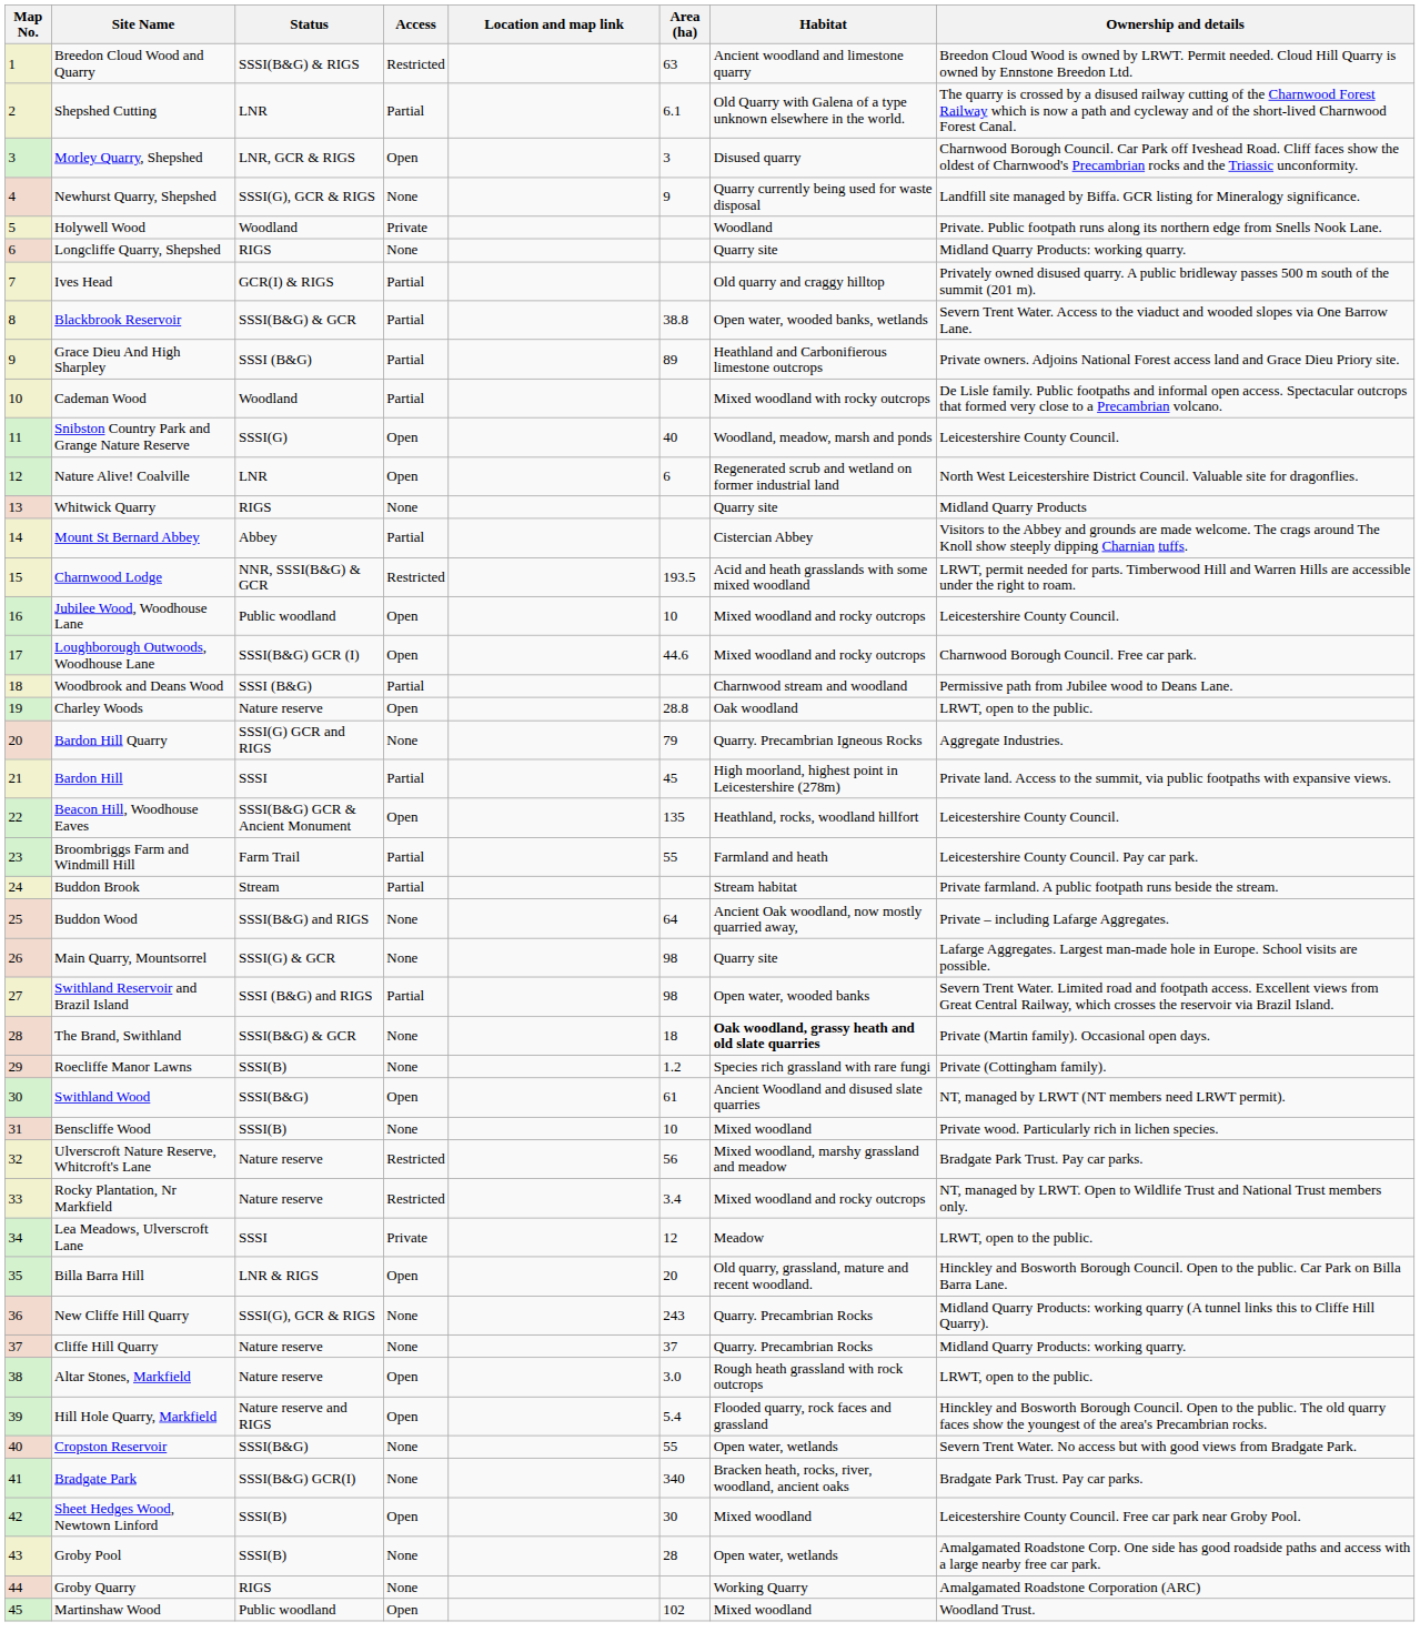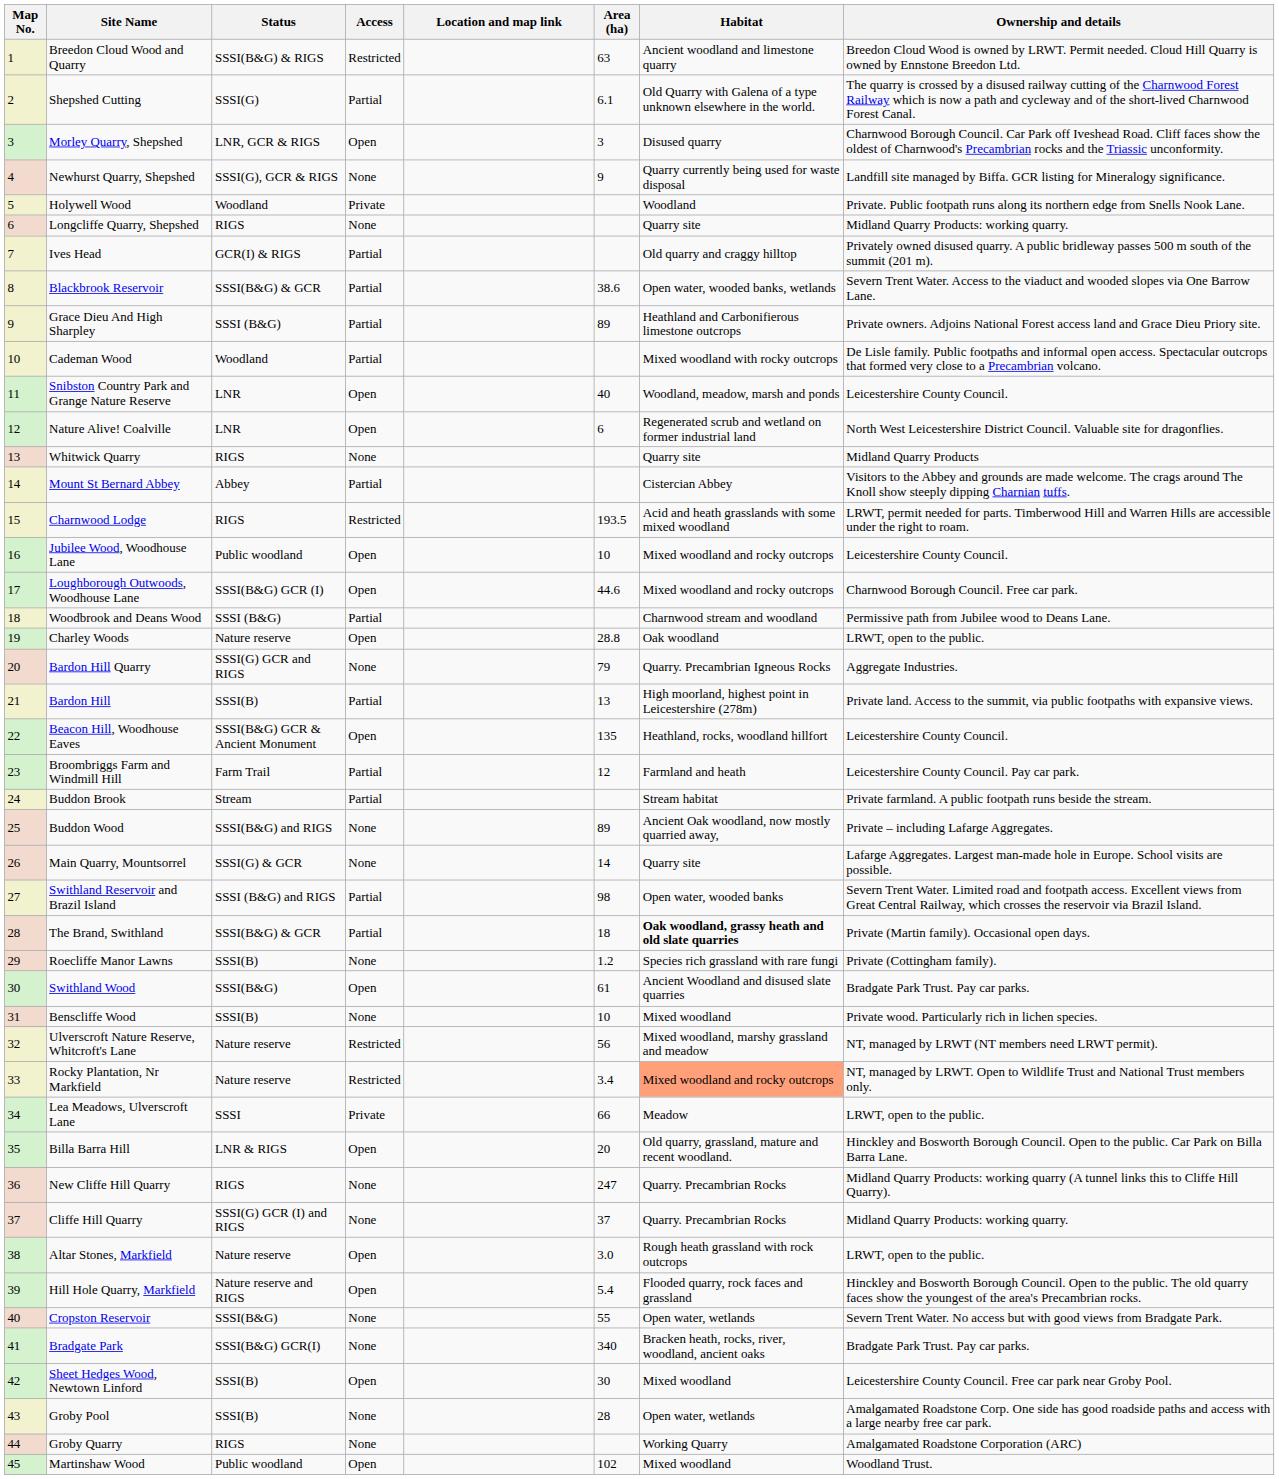Shepshed Cutting | Status: LNR -> SSSI(G)
Blackbrook Reservoir | Area (ha): 38.8 -> 38.6
Snibston Country Park and Grange Nature Reserve | Status: SSSI(G) -> LNR
Charnwood Lodge | Status: NNR, SSSI(B&G) & GCR -> RIGS
Bardon Hill | Status: SSSI -> SSSI(B)
Bardon Hill | Area (ha): 45 -> 13
Broombriggs Farm and Windmill Hill | Area (ha): 55 -> 12
Buddon Wood | Area (ha): 64 -> 89
Main Quarry, Mountsorrel | Area (ha): 98 -> 14
The Brand, Swithland | Access: None -> Partial
Swithland Wood | Ownership and details: NT, managed by LRWT (NT members need LRWT permit). -> Bradgate Park Trust. Pay car parks.
Ulverscroft Nature Reserve, Whitcroft's Lane | Ownership and details: Bradgate Park Trust. Pay car parks. -> NT, managed by LRWT (NT members need LRWT permit).
Rocky Plantation, Nr Markfield | Habitat: no background -> lightsalmon background
Lea Meadows, Ulverscroft Lane | Area (ha): 12 -> 66
New Cliffe Hill Quarry | Status: SSSI(G), GCR & RIGS -> RIGS
New Cliffe Hill Quarry | Area (ha): 243 -> 247
Cliffe Hill Quarry | Status: Nature reserve -> SSSI(G) GCR (I) and RIGS
